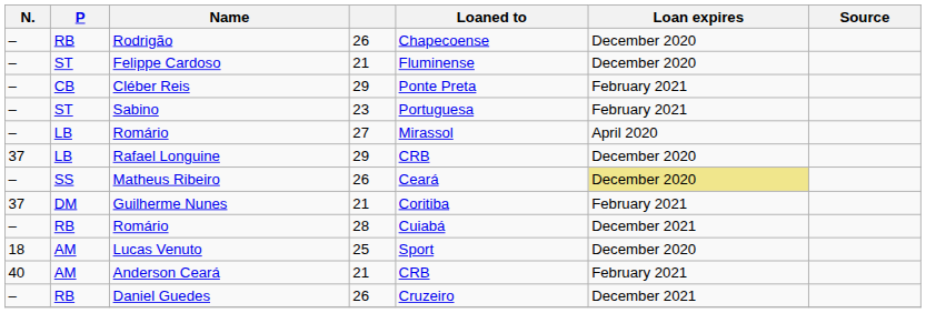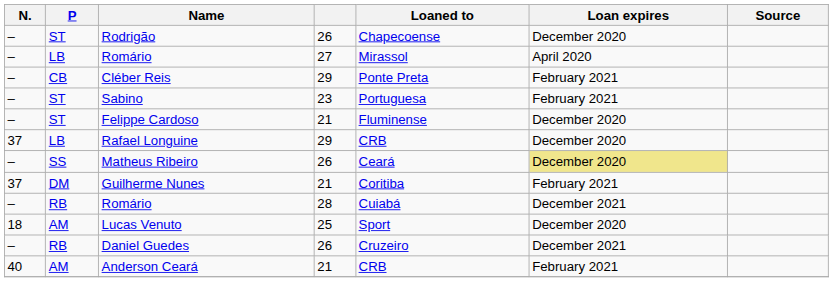Rodrigão | P: RB -> ST
rows swapped: Romário / 27 <-> Felippe Cardoso
rows swapped: Daniel Guedes <-> Anderson Ceará
